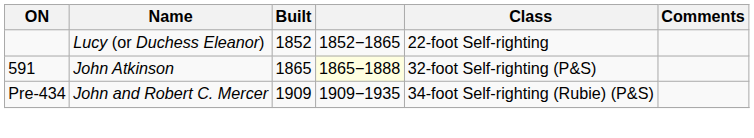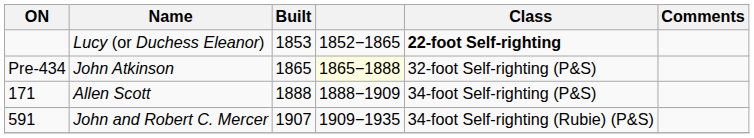Lucy (or Duchess Eleanor) | Built: 1852 -> 1853
Lucy (or Duchess Eleanor) | Class: normal -> bold
John Atkinson | ON: 591 -> Pre-434
+ row: 171 | Allen Scott | 1888 | 1888−1909 | 34-foot Self-righting (P&S)
John and Robert C. Mercer | ON: Pre-434 -> 591
John and Robert C. Mercer | Built: 1909 -> 1907
